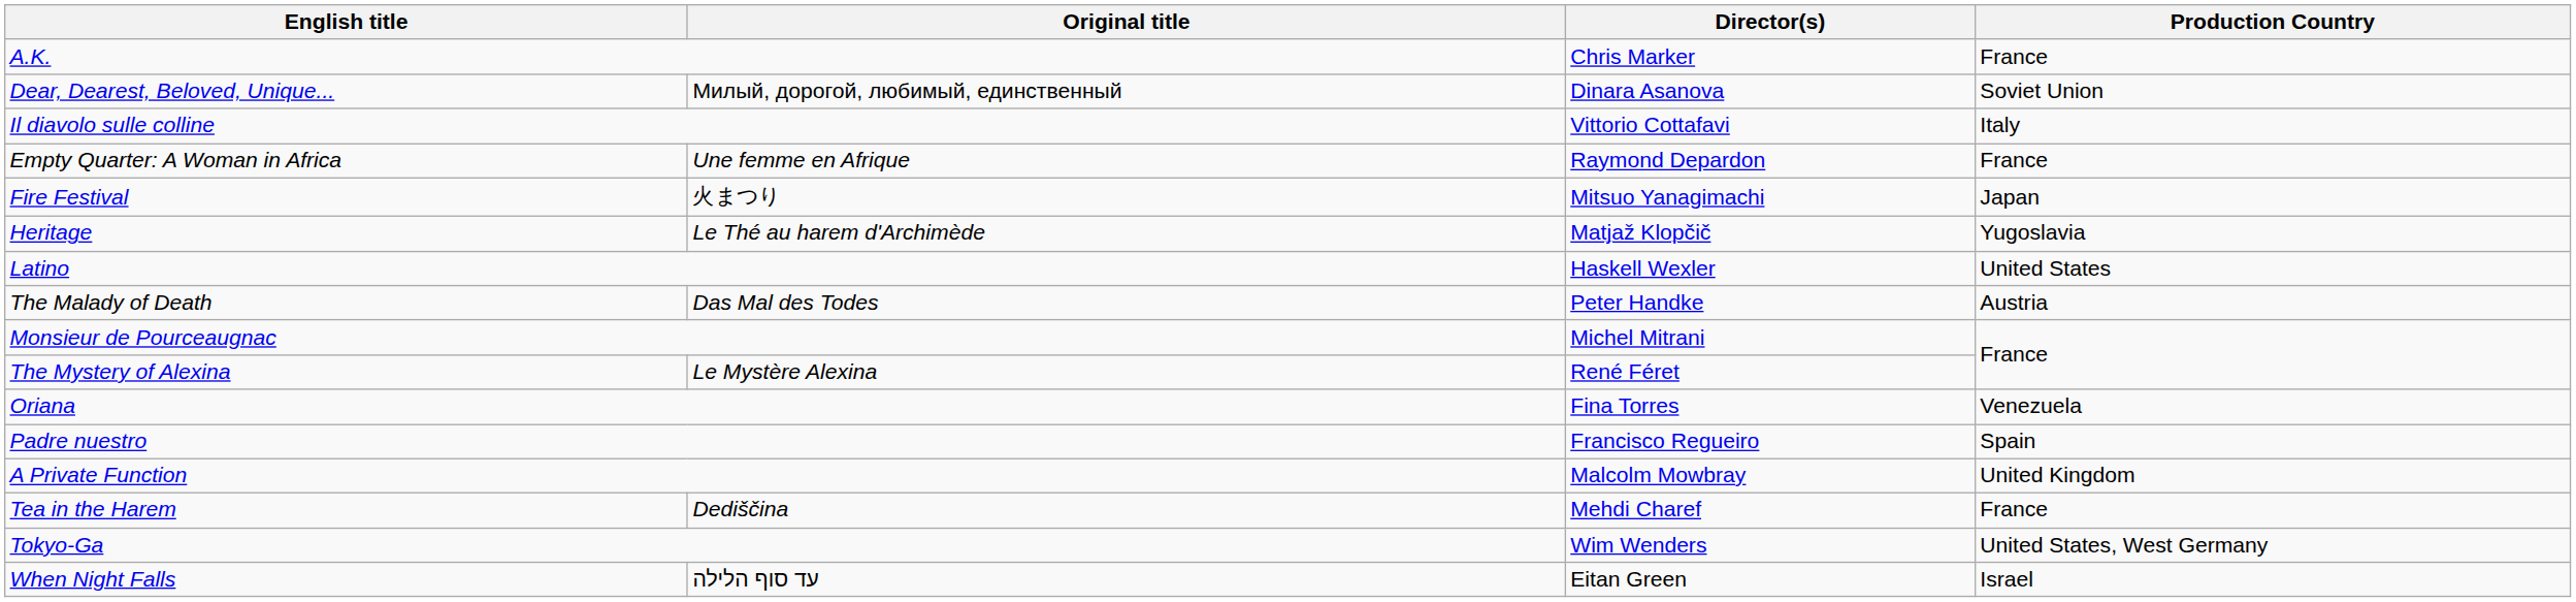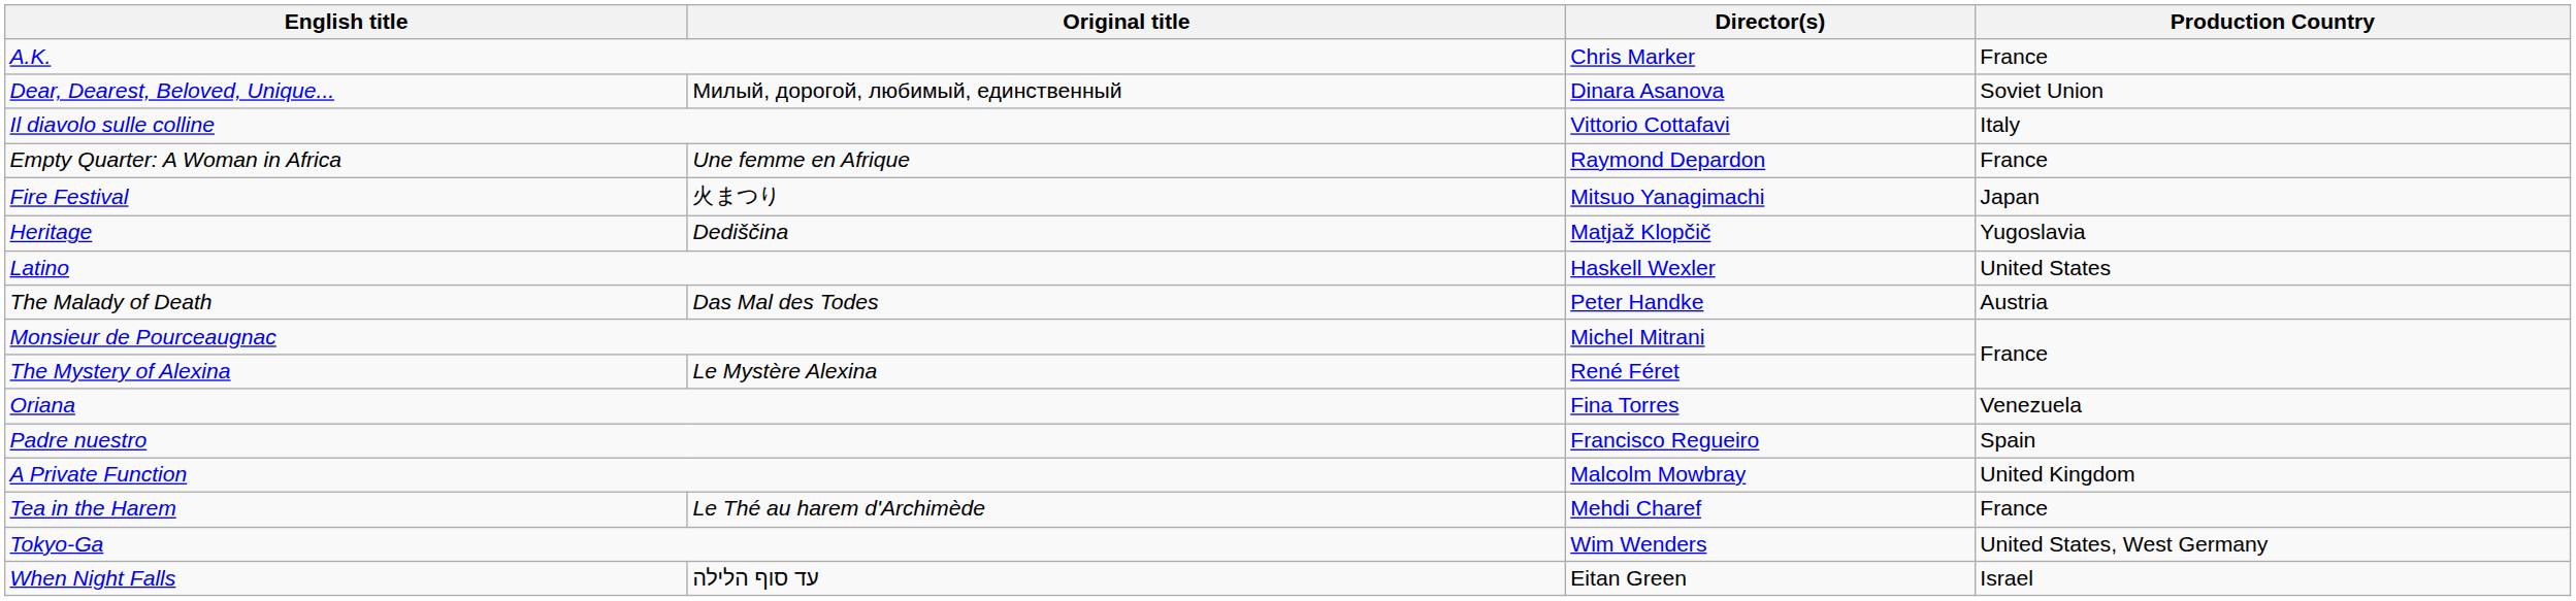Heritage | Original title: Le Thé au harem d'Archimède -> Dediščina
Tea in the Harem | Original title: Dediščina -> Le Thé au harem d'Archimède
